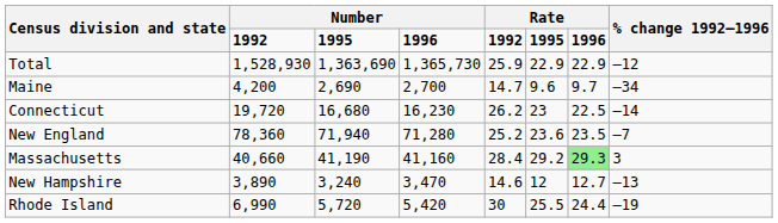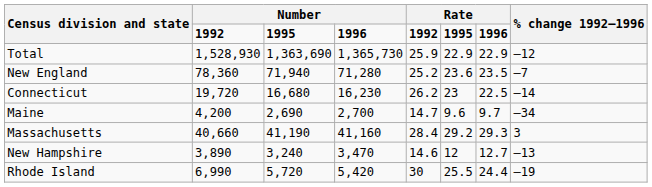rows swapped: New England <-> Maine
Massachusetts | column 7: lightgreen background -> no background
